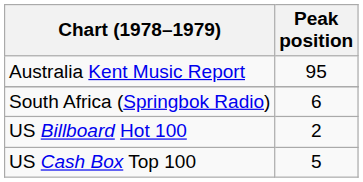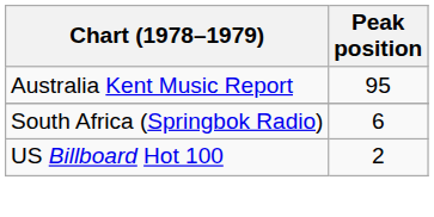- row: US Cash Box Top 100 | 5
